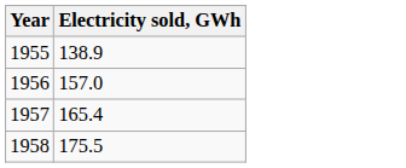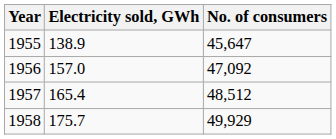+ column: No. of consumers | 45,647 | 47,092 | 48,512 | 49,929
1958 | Electricity sold, GWh: 175.5 -> 175.7
